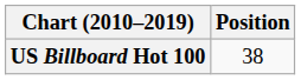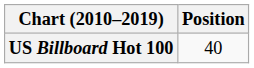US Billboard Hot 100 | Position: 38 -> 40
